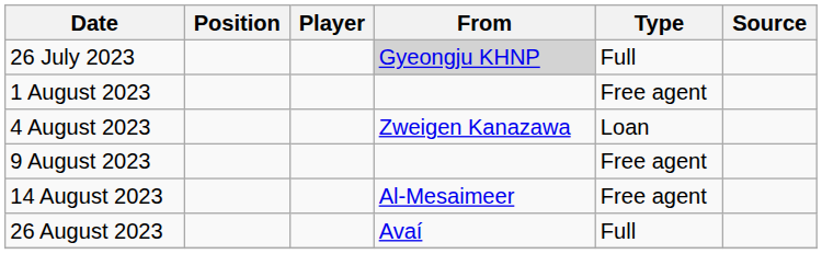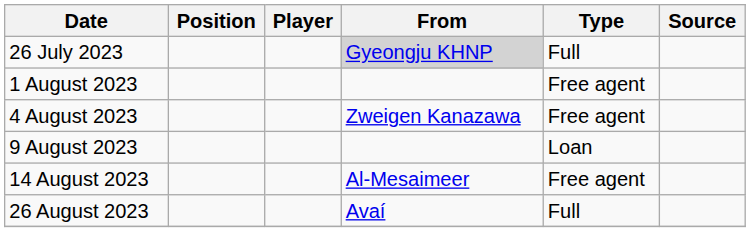4 August 2023 | Type: Loan -> Free agent
9 August 2023 | Type: Free agent -> Loan
